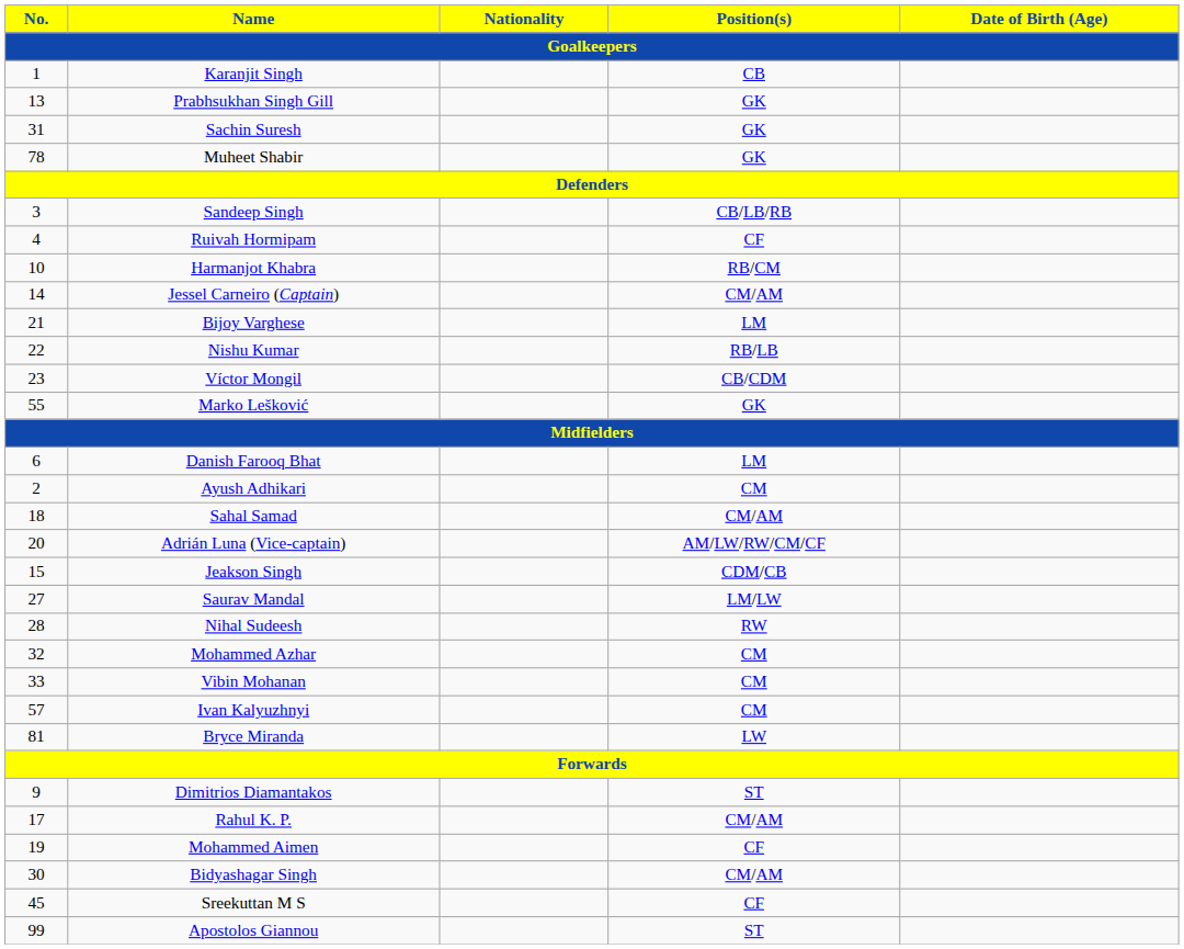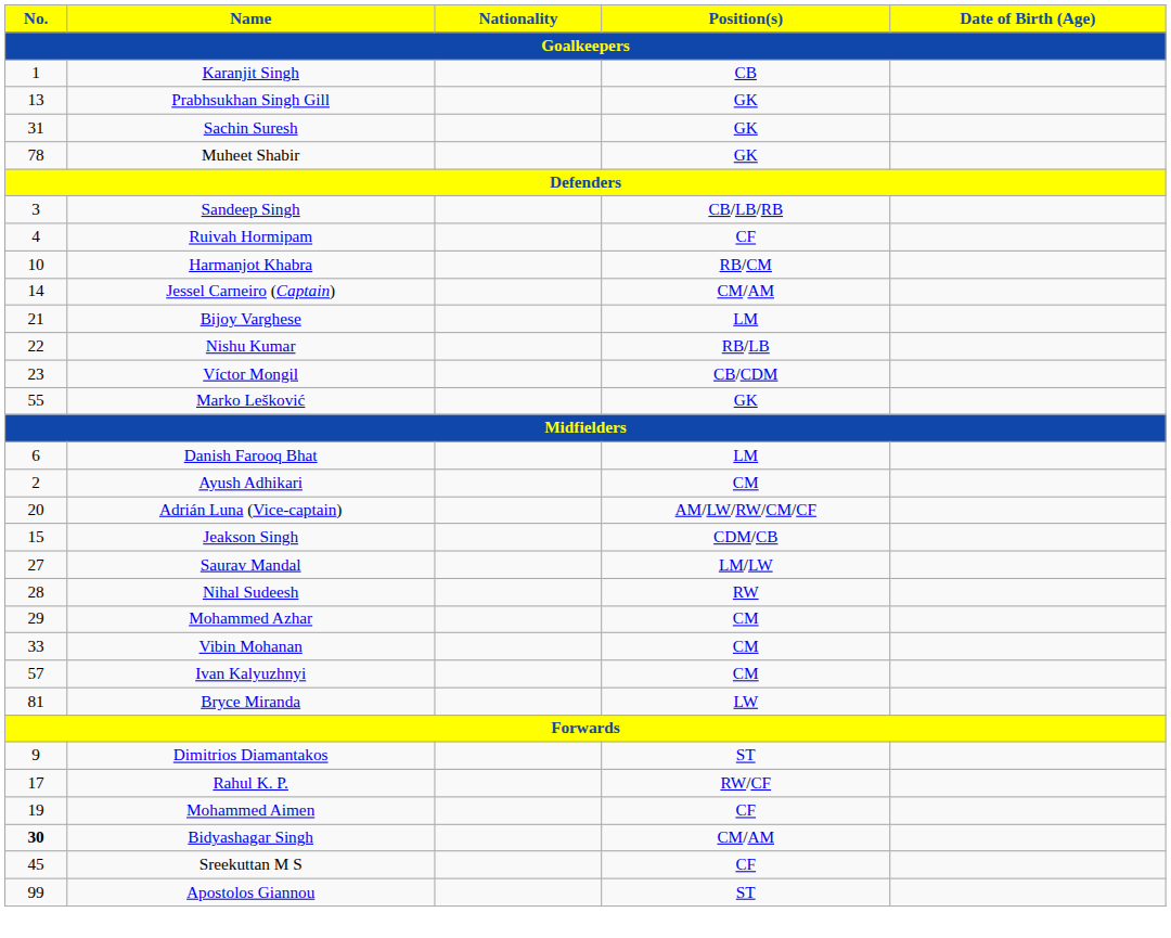- row: 18 | Sahal Samad | CM/AM
Mohammed Azhar | No.: 32 -> 29
Rahul K. P. | Position(s): CM/AM -> RW/CF
Bidyashagar Singh | No.: normal -> bold
